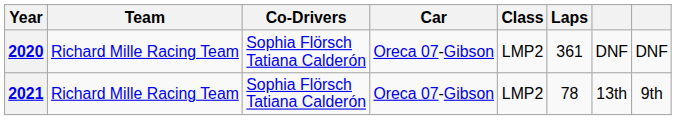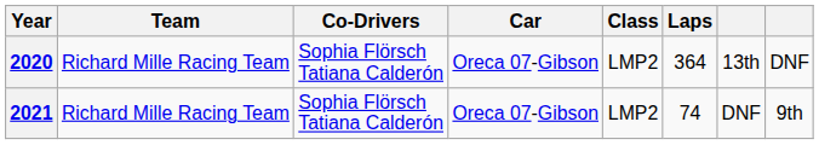2020 | Laps: 361 -> 364
2020 | column 7: DNF -> 13th
2021 | Laps: 78 -> 74
2021 | column 7: 13th -> DNF
